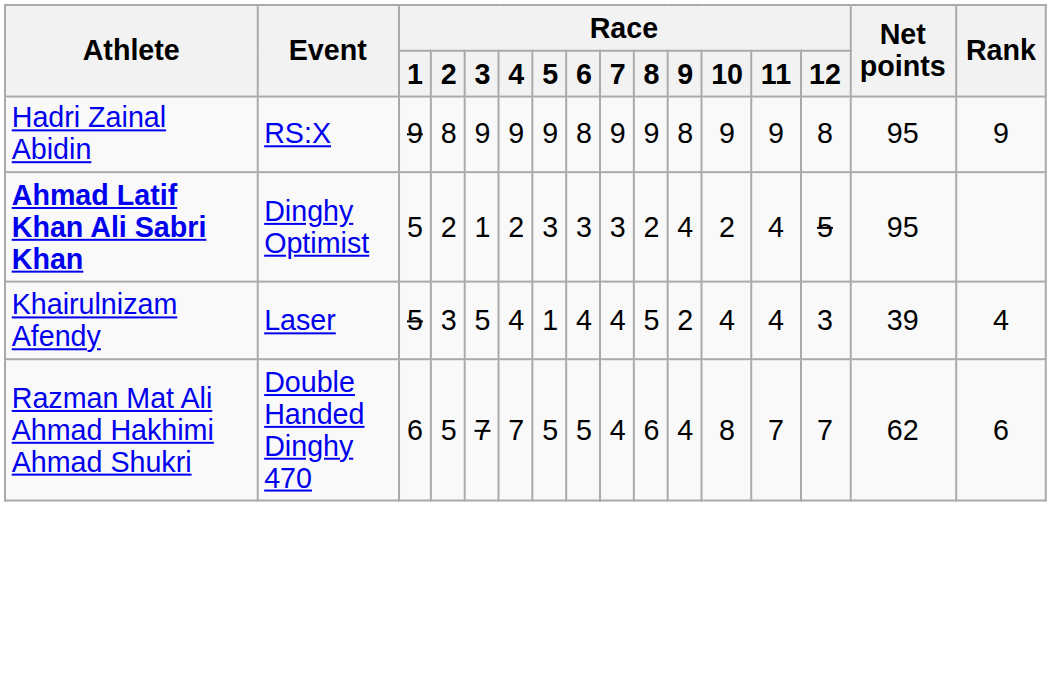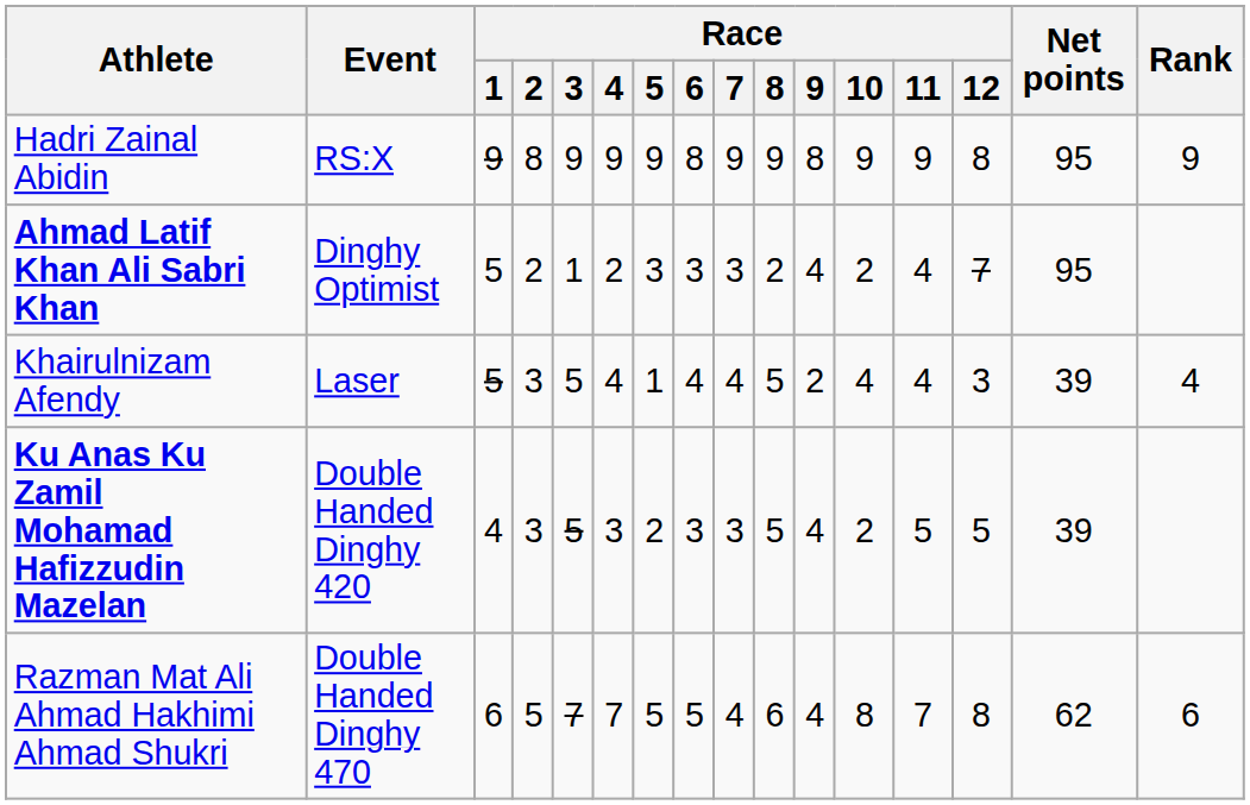Ahmad Latif Khan Ali Sabri Khan | Race / 12: 5 -> 7
+ row: Ku Anas Ku Zamil Mohamad Hafizzudin Mazelan | Double Handed Dinghy 420 | 4 | 3 | 5 | 3 | 2 | 3 | 3 | 5 | 4 | 2 | 5 | 5 | 39
Razman Mat Ali Ahmad Hakhimi Ahmad Shukri | Race / 12: 7 -> 8
